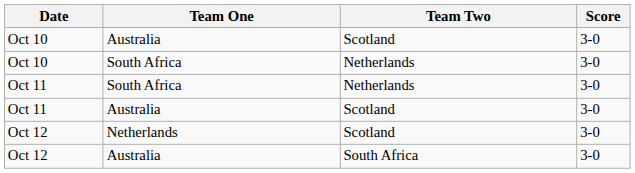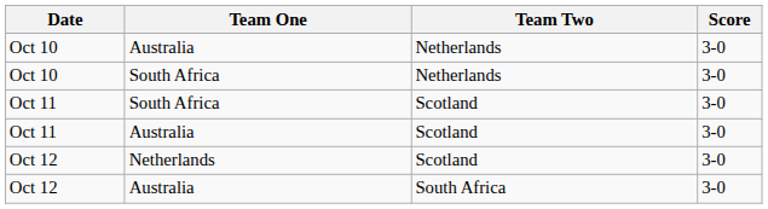Oct 10 / Australia | Team Two: Scotland -> Netherlands
Oct 11 / South Africa | Team Two: Netherlands -> Scotland
